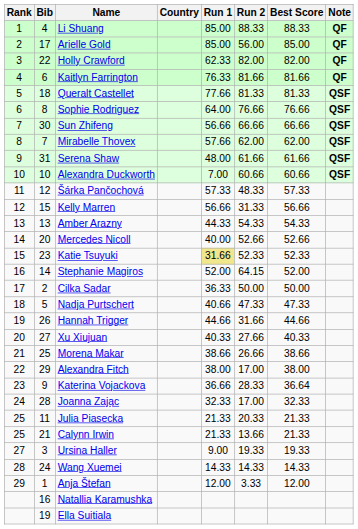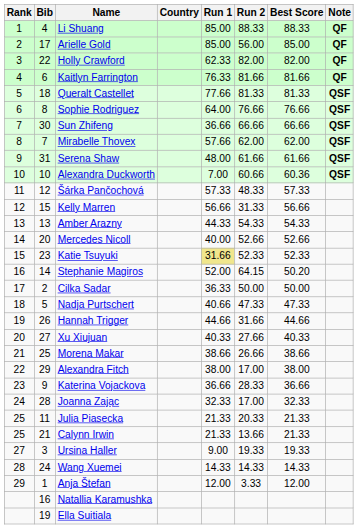Sun Zhifeng | Run 1: 56.66 -> 36.66
Alexandra Duckworth | Best Score: 60.66 -> 60.36
Stephanie Magiros | Best Score: 52.00 -> 50.20
Katerina Vojackova | Best Score: 36.64 -> 36.66
